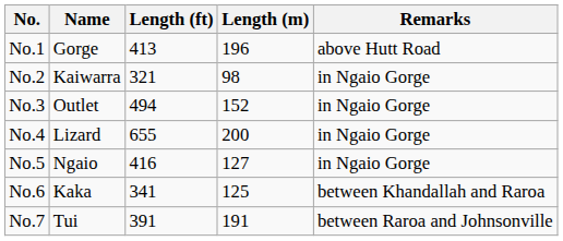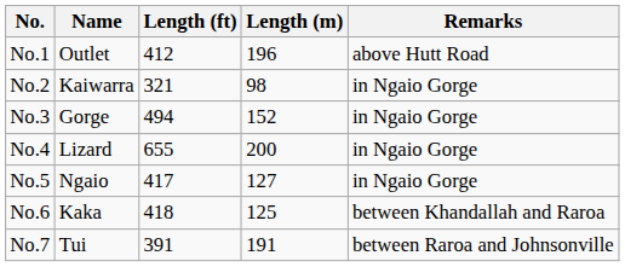No.1 | Name: Gorge -> Outlet
No.1 | Length (ft): 413 -> 412
No.3 | Name: Outlet -> Gorge
No.5 | Length (ft): 416 -> 417
No.6 | Length (ft): 341 -> 418
